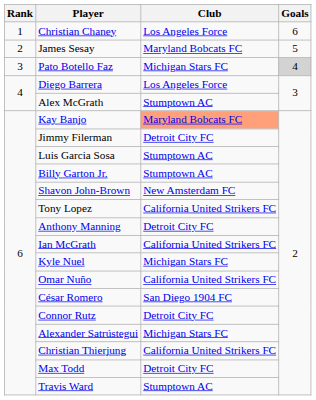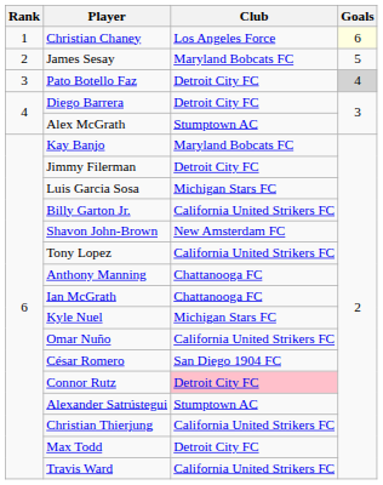Christian Chaney | Goals: no background -> lightyellow background
Pato Botello Faz | Club: Michigan Stars FC -> Detroit City FC
Diego Barrera | Club: Los Angeles Force -> Detroit City FC
Kay Banjo | Club: lightsalmon background -> no background
Luis Garcia Sosa | Club: Stumptown AC -> Michigan Stars FC
Billy Garton Jr. | Club: Stumptown AC -> California United Strikers FC
Anthony Manning | Club: Detroit City FC -> Chattanooga FC
Ian McGrath | Club: California United Strikers FC -> Chattanooga FC
Connor Rutz | Club: no background -> pink background
Alexander Satrústegui | Club: Michigan Stars FC -> Stumptown AC
Travis Ward | Club: Stumptown AC -> California United Strikers FC
